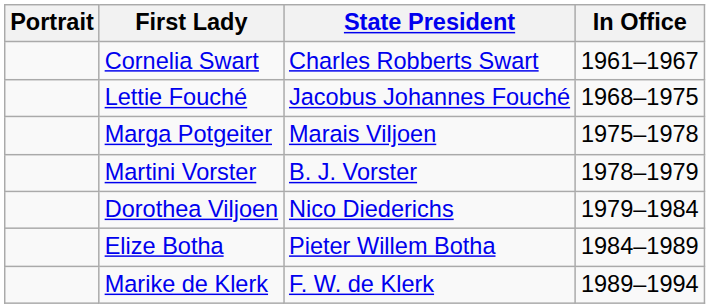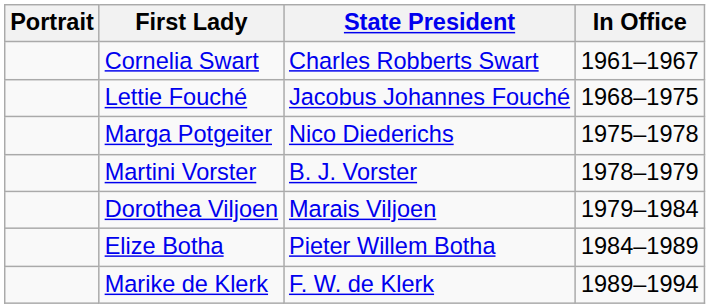Marga Potgeiter | State President: Marais Viljoen -> Nico Diederichs
Dorothea Viljoen | State President: Nico Diederichs -> Marais Viljoen
